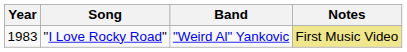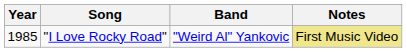"I Love Rocky Road" | Year: 1983 -> 1985
